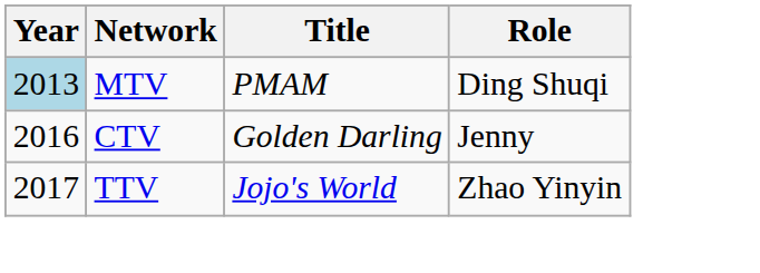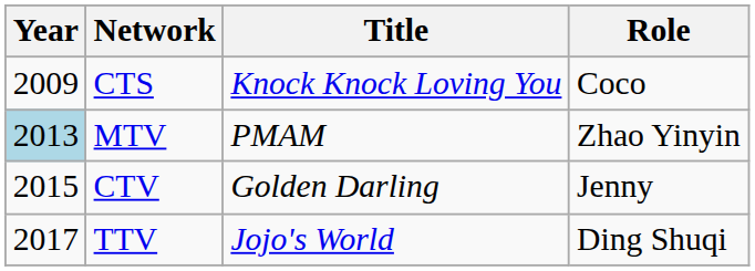+ row: 2009 | CTS | Knock Knock Loving You | Coco
MTV | Role: Ding Shuqi -> Zhao Yinyin
CTV | Year: 2016 -> 2015
TTV | Role: Zhao Yinyin -> Ding Shuqi
